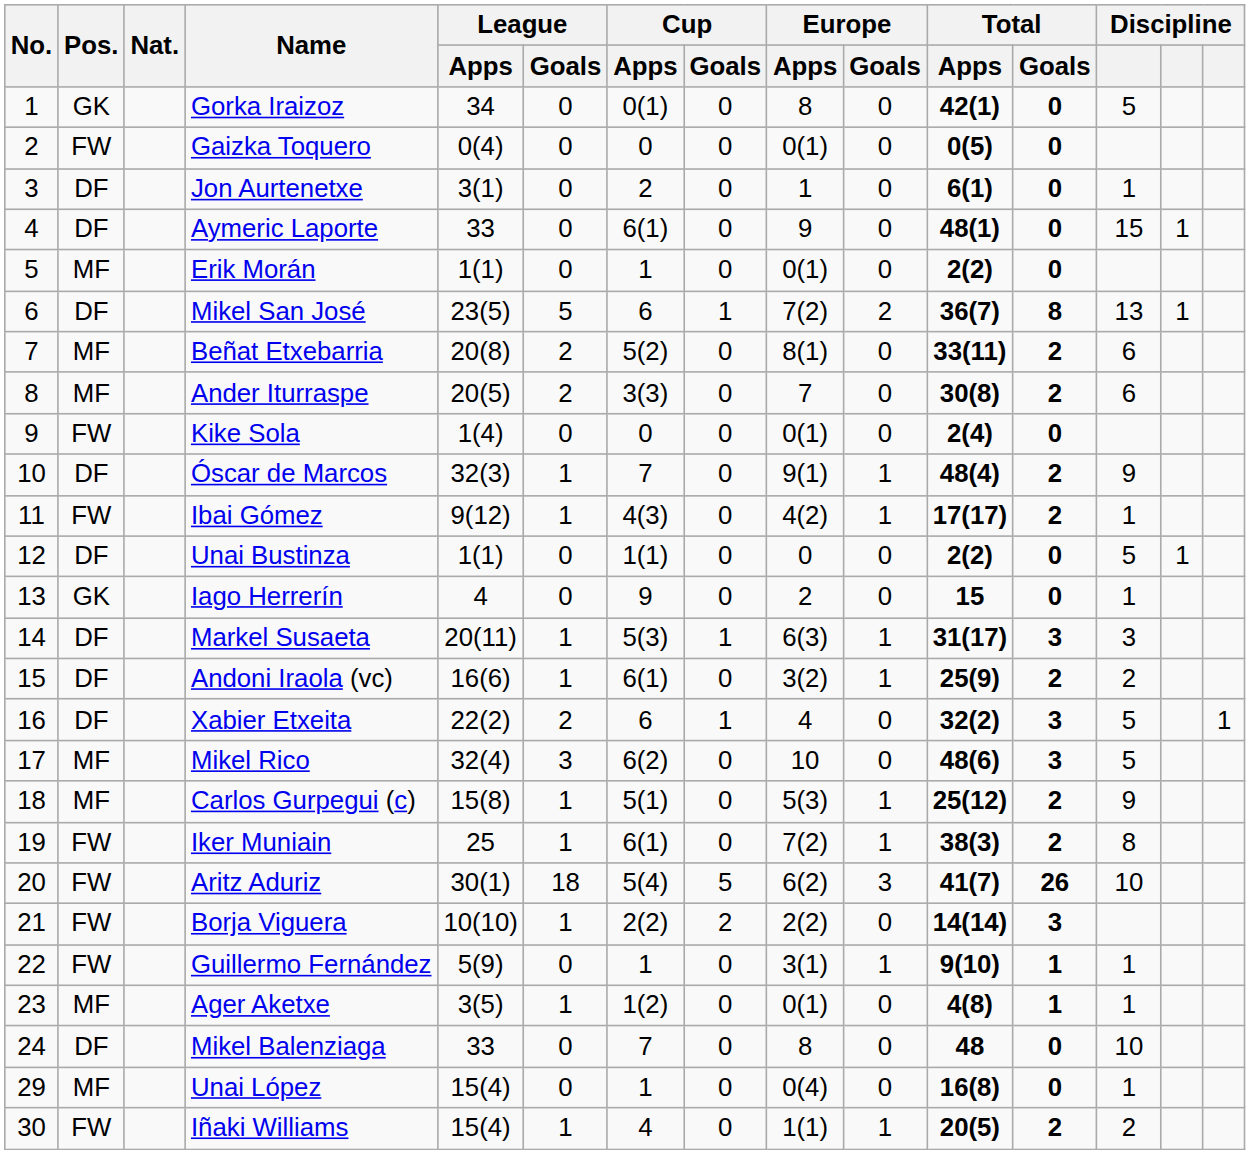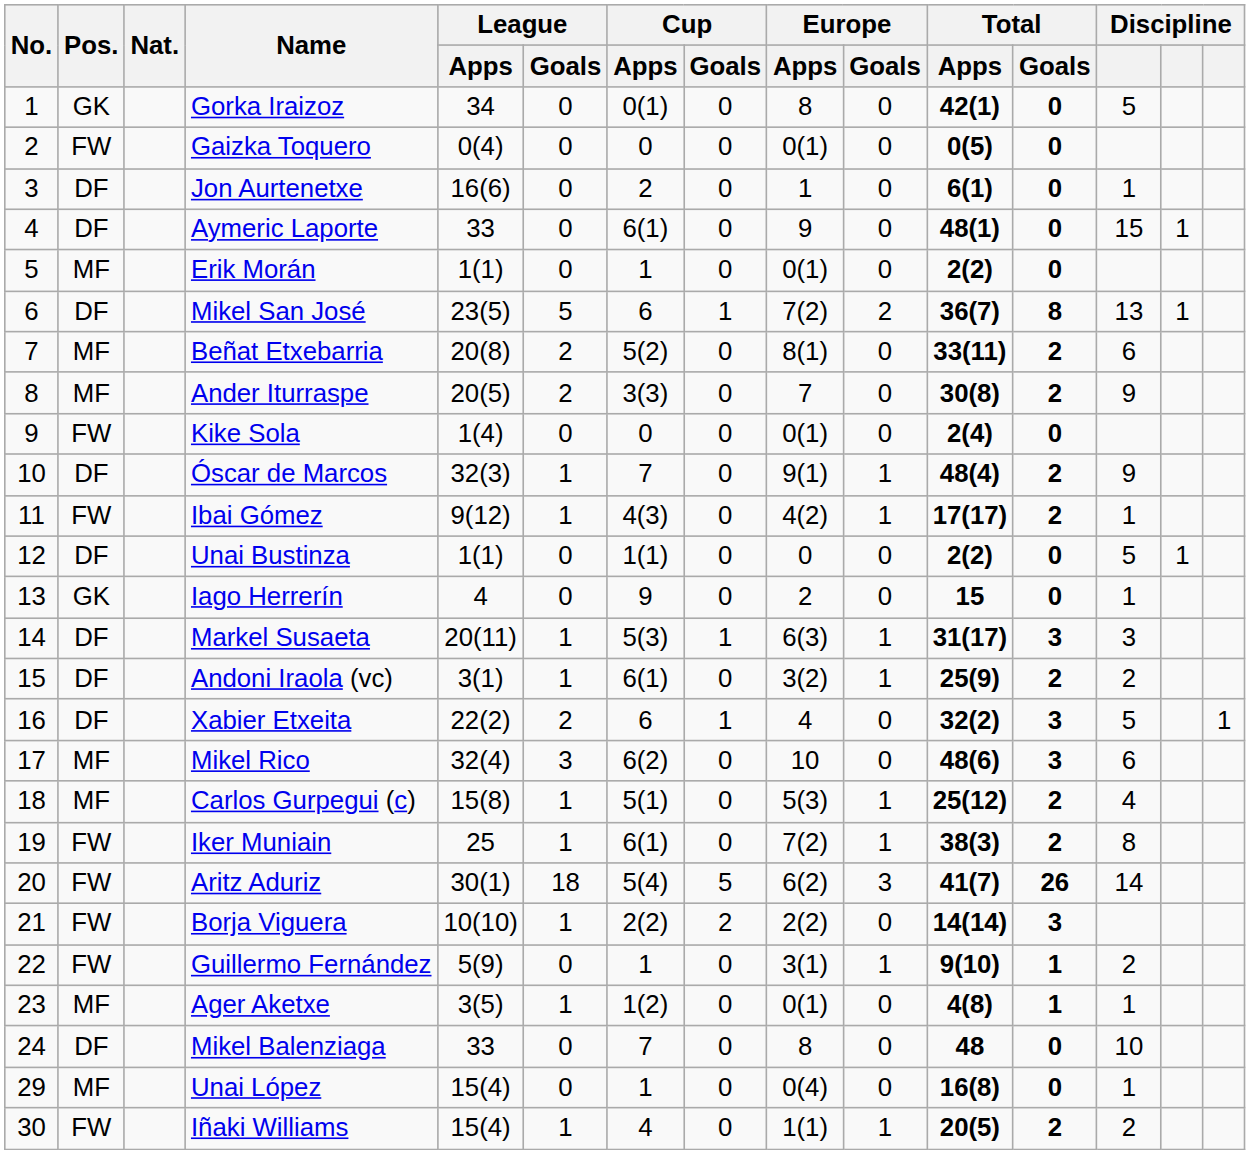Jon Aurtenetxe | League / Apps: 3(1) -> 16(6)
Ander Iturraspe | column 13: 6 -> 9
Andoni Iraola (vc) | League / Apps: 16(6) -> 3(1)
Mikel Rico | column 13: 5 -> 6
Carlos Gurpegui (c) | column 13: 9 -> 4
Aritz Aduriz | column 13: 10 -> 14
Guillermo Fernández | column 13: 1 -> 2
